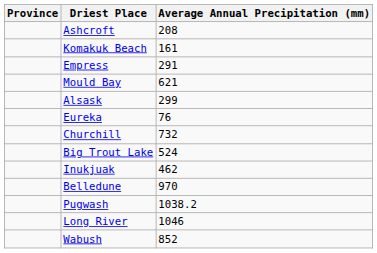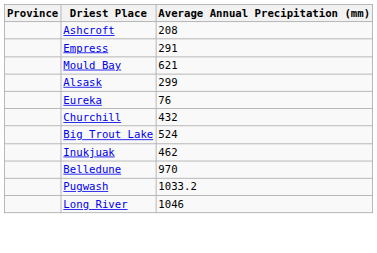- row: Komakuk Beach | 161
Churchill | Average Annual Precipitation (mm): 732 -> 432
Pugwash | Average Annual Precipitation (mm): 1038.2 -> 1033.2
- row: Wabush | 852
